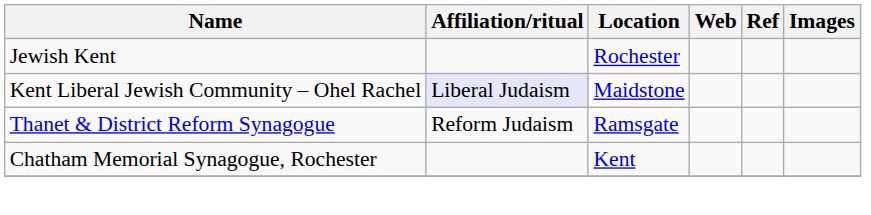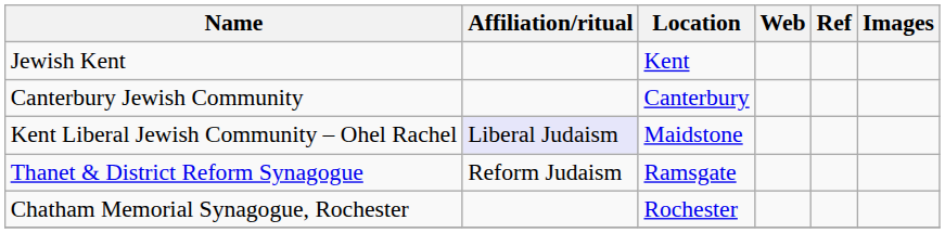Jewish Kent | Location: Rochester -> Kent
+ row: Canterbury Jewish Community | Canterbury
Chatham Memorial Synagogue, Rochester | Location: Kent -> Rochester
